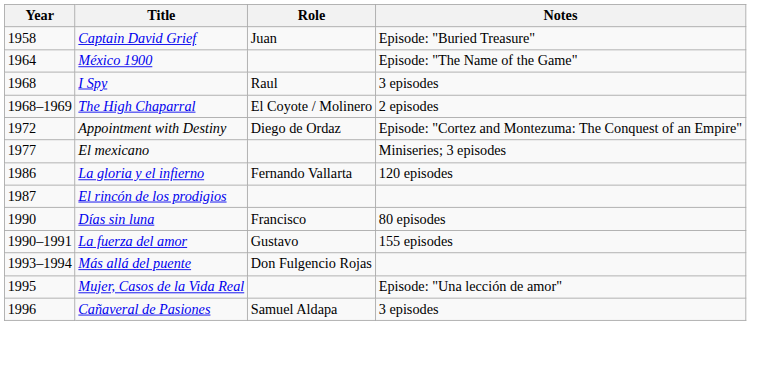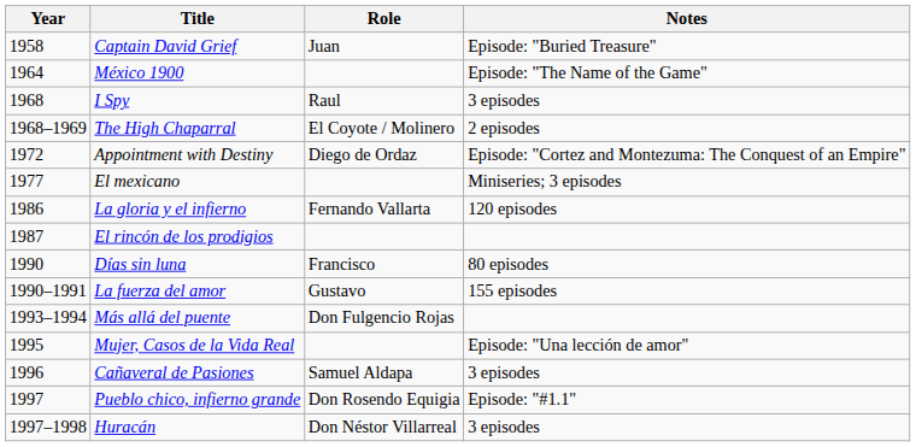+ row: 1997 | Pueblo chico, infierno grande | Don Rosendo Equigia | Episode: "#1.1"
+ row: 1997–1998 | Huracán | Don Néstor Villarreal | 3 episodes
